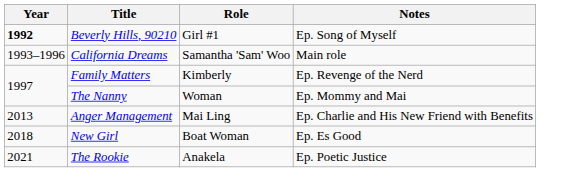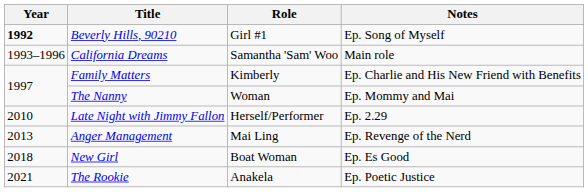Family Matters | Notes: Ep. Revenge of the Nerd -> Ep. Charlie and His New Friend with Benefits
+ row: 2010 | Late Night with Jimmy Fallon | Herself/Performer | Ep. 2.29
Anger Management | Notes: Ep. Charlie and His New Friend with Benefits -> Ep. Revenge of the Nerd
